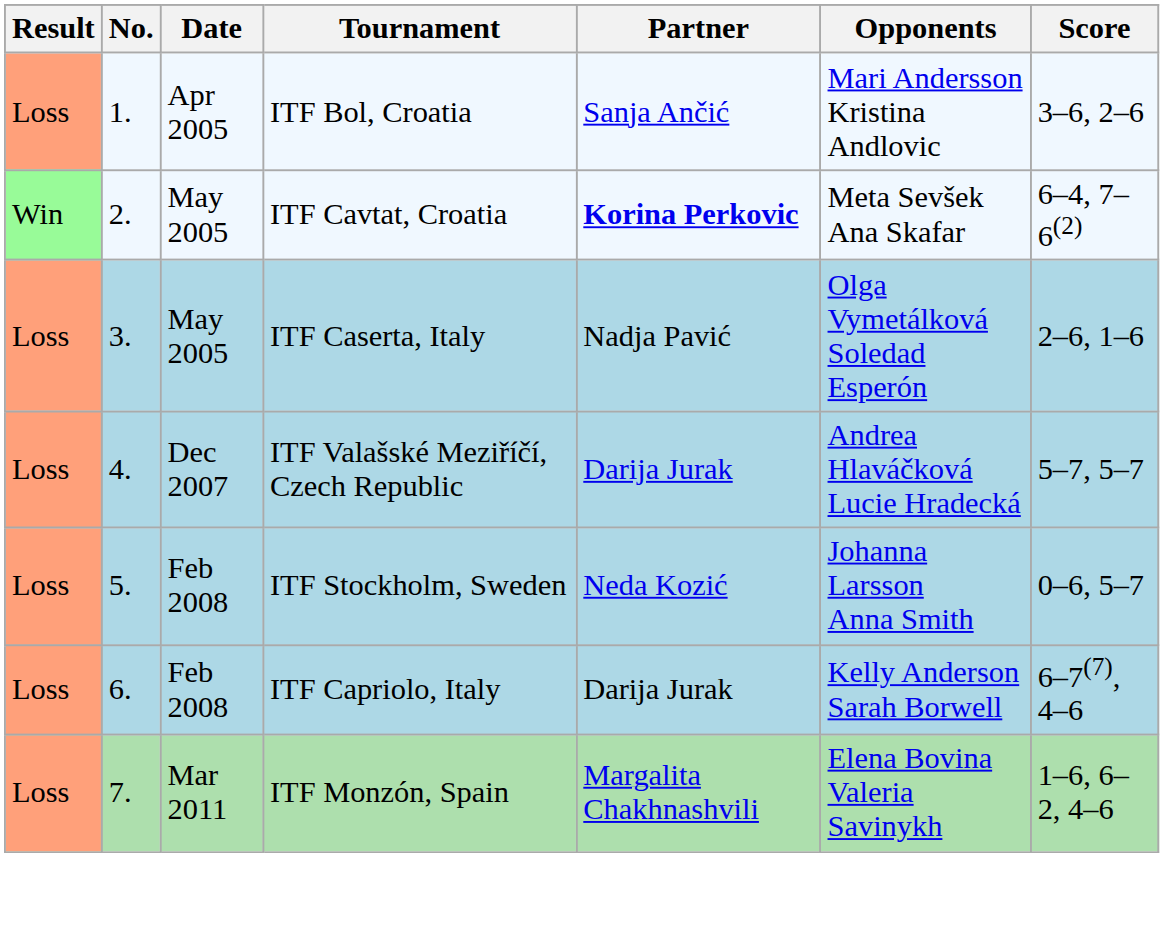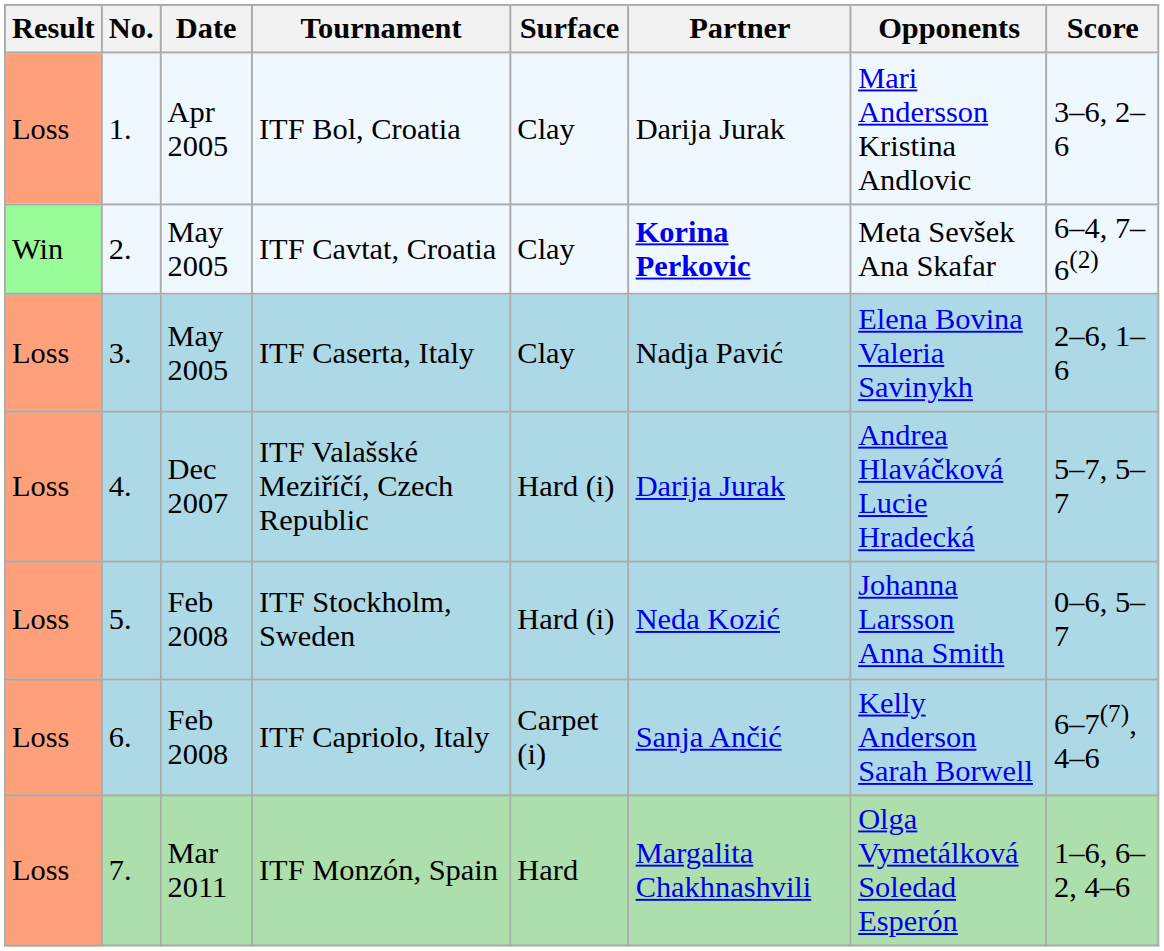+ column: Surface | Clay | Clay | Clay | Hard (i) | Hard (i) | Carpet (i) | Hard
ITF Bol, Croatia | Partner: Sanja Ančić -> Darija Jurak
ITF Caserta, Italy | Opponents: Olga Vymetálková Soledad Esperón -> Elena Bovina Valeria Savinykh
ITF Capriolo, Italy | Partner: Darija Jurak -> Sanja Ančić
ITF Monzón, Spain | Opponents: Elena Bovina Valeria Savinykh -> Olga Vymetálková Soledad Esperón
